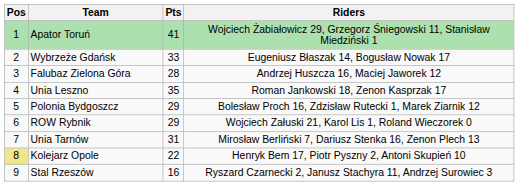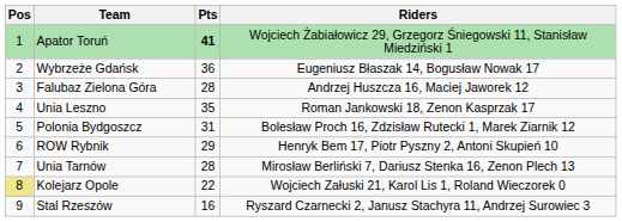Apator Toruń | Pts: normal -> bold
Wybrzeże Gdańsk | Pts: 33 -> 36
Polonia Bydgoszcz | Pts: 29 -> 31
ROW Rybnik | Riders: Wojciech Załuski 21, Karol Lis 1, Roland Wieczorek 0 -> Henryk Bem 17, Piotr Pyszny 2, Antoni Skupień 10
Unia Tarnów | Pts: 31 -> 28
Kolejarz Opole | Riders: Henryk Bem 17, Piotr Pyszny 2, Antoni Skupień 10 -> Wojciech Załuski 21, Karol Lis 1, Roland Wieczorek 0
